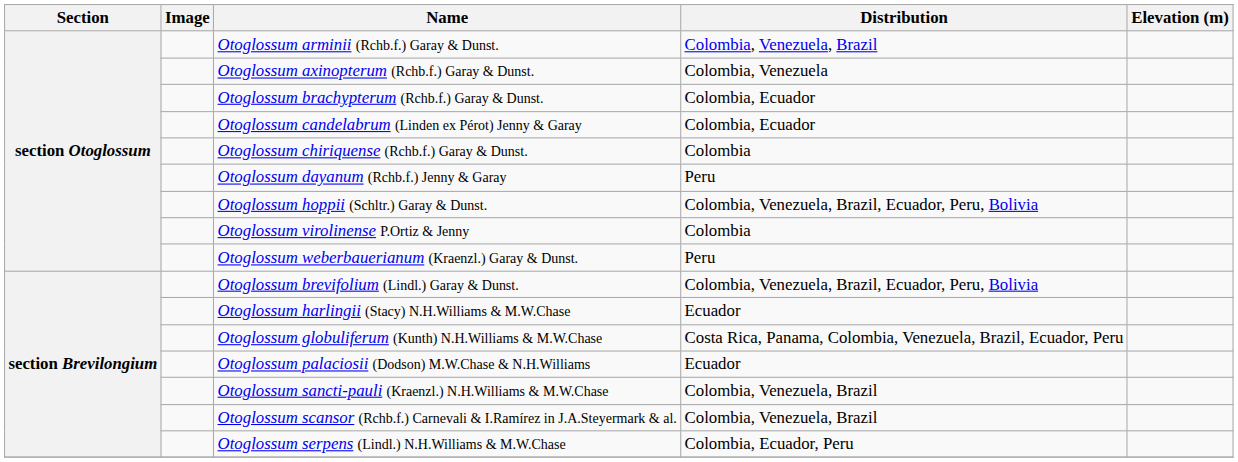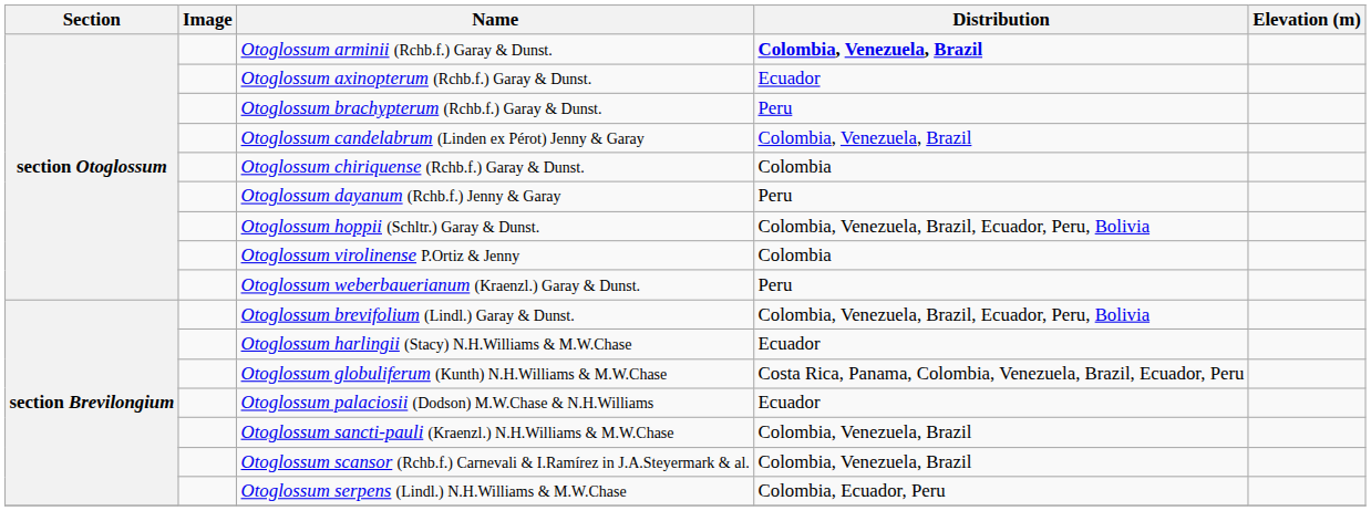Otoglossum arminii (Rchb.f.) Garay & Dunst. | Distribution: normal -> bold
Otoglossum axinopterum (Rchb.f.) Garay & Dunst. | Distribution: Colombia, Venezuela -> Ecuador
Otoglossum brachypterum (Rchb.f.) Garay & Dunst. | Distribution: Colombia, Ecuador -> Peru
Otoglossum candelabrum (Linden ex Pérot) Jenny & Garay | Distribution: Colombia, Ecuador -> Colombia, Venezuela, Brazil
